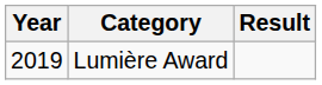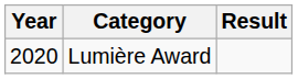Lumière Award | Year: 2019 -> 2020
